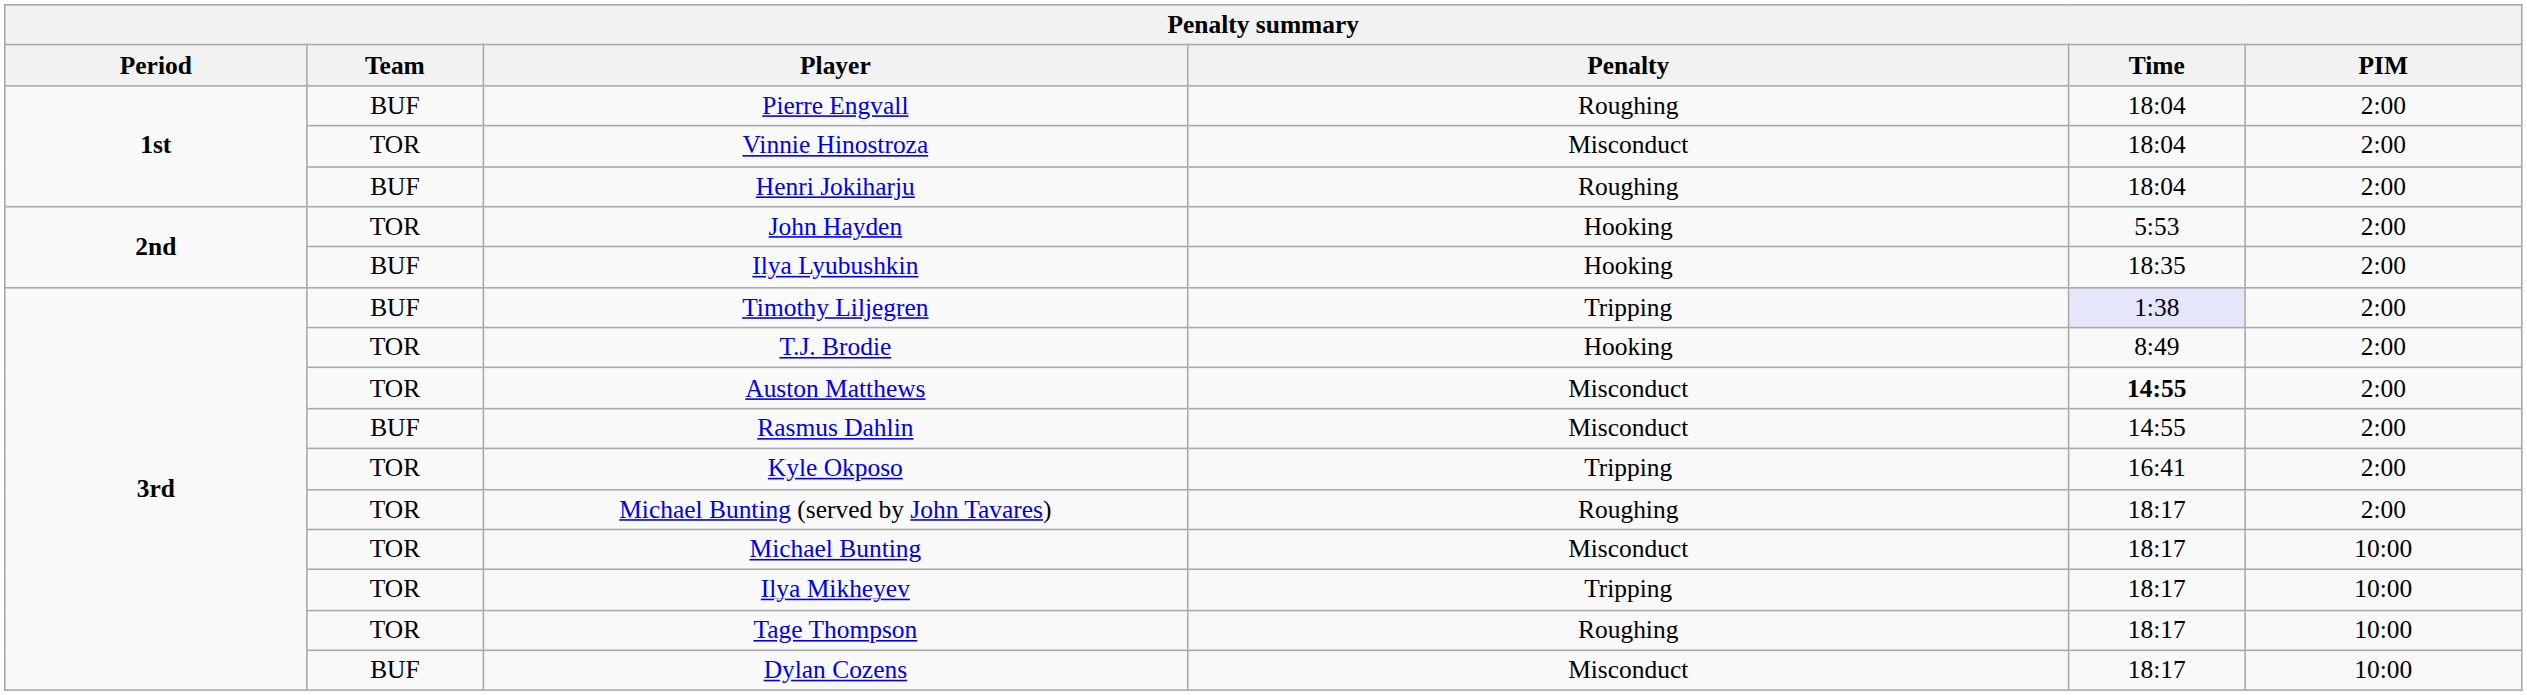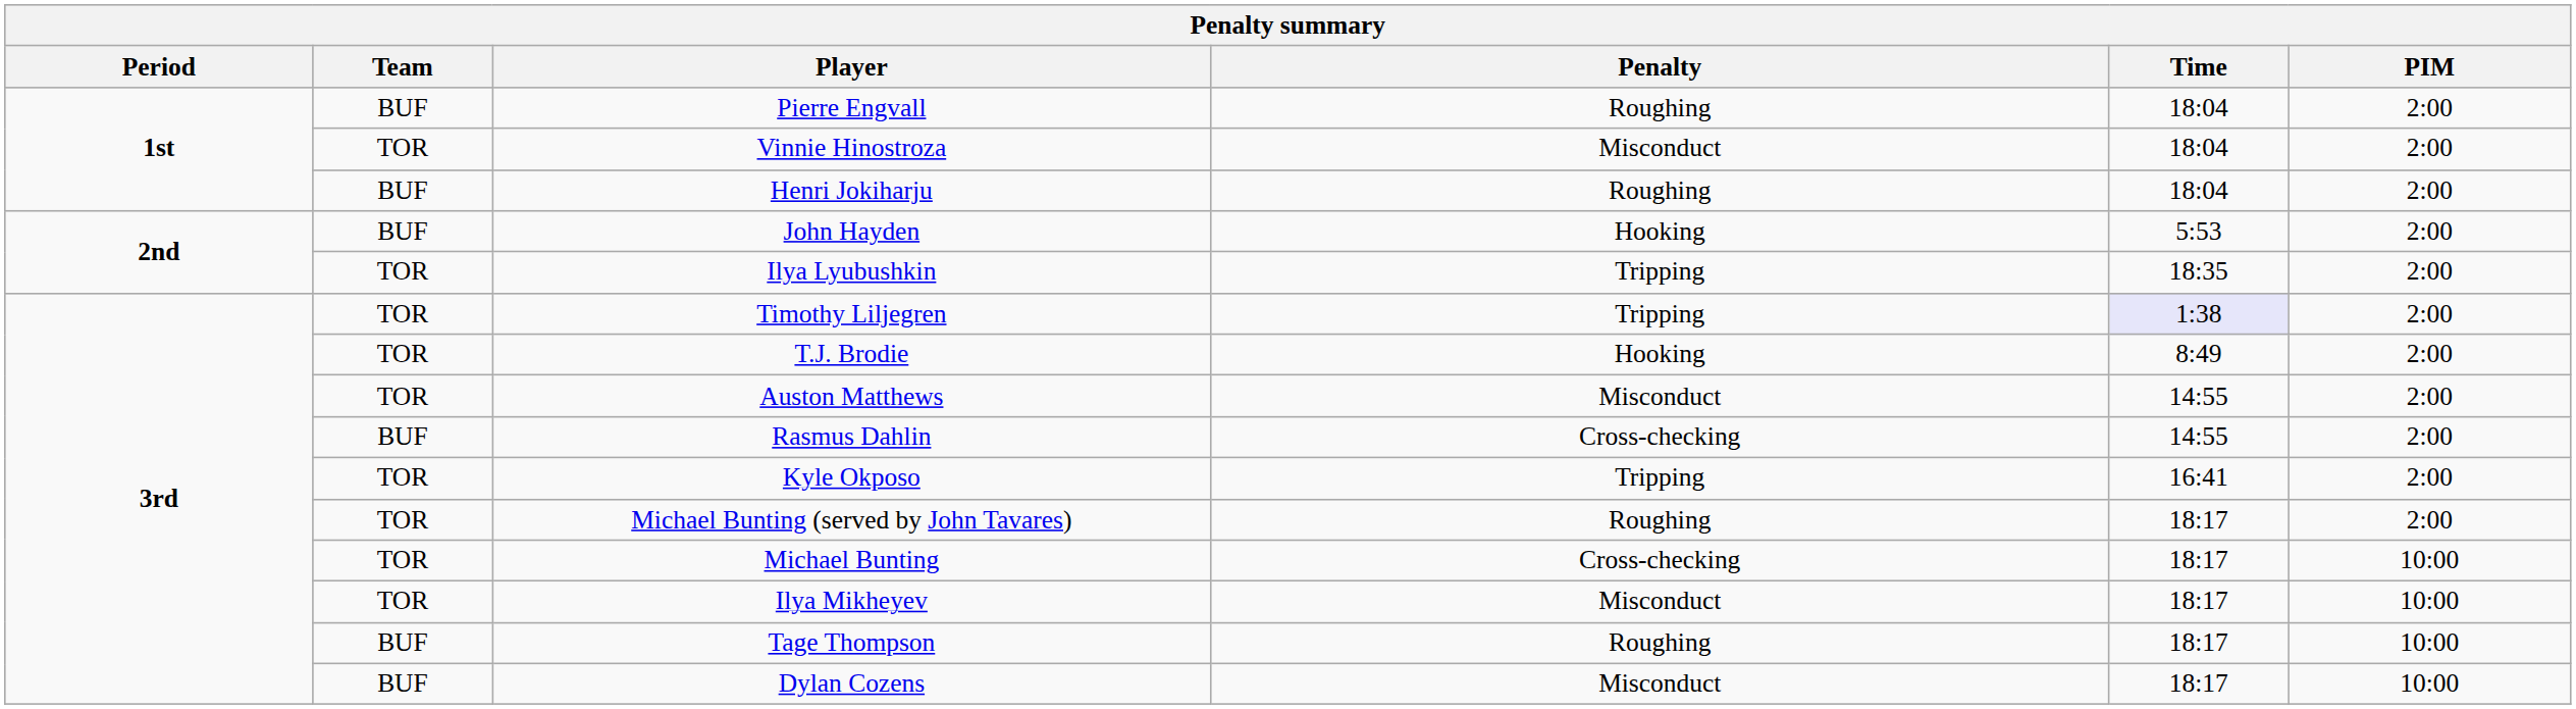John Hayden | Team: TOR -> BUF
Ilya Lyubushkin | Team: BUF -> TOR
Ilya Lyubushkin | Penalty: Hooking -> Tripping
Timothy Liljegren | Team: BUF -> TOR
Auston Matthews | Time: bold -> normal
Rasmus Dahlin | Penalty: Misconduct -> Cross-checking
Michael Bunting | Penalty: Misconduct -> Cross-checking
Ilya Mikheyev | Penalty: Tripping -> Misconduct
Tage Thompson | Team: TOR -> BUF
